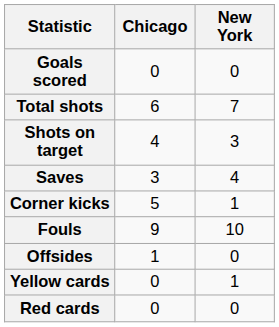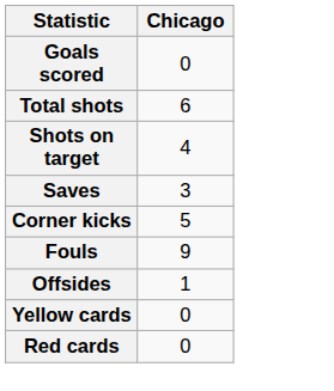- column: New York | 0 | 7 | 3 | 4 | 1 | 10 | 0 | 1 | 0
